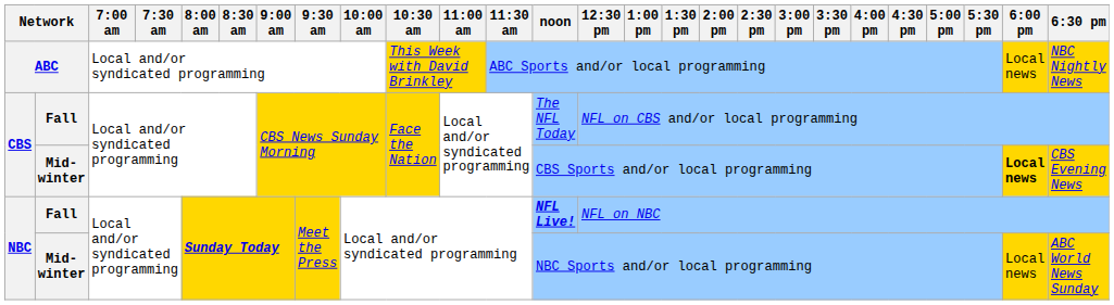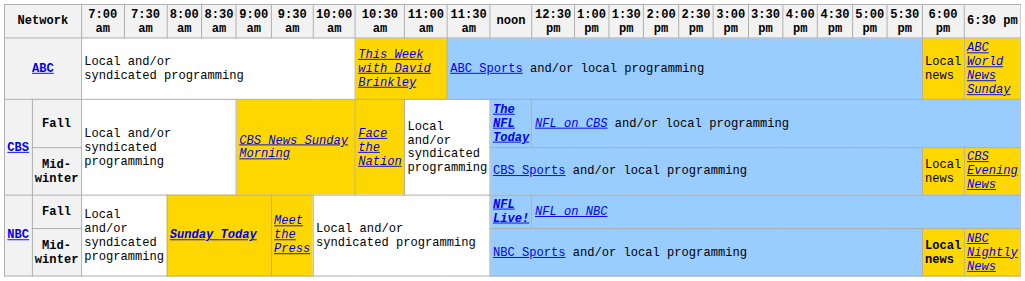ABC | 6:30 pm: NBC Nightly News -> ABC World News Sunday
CBS / Fall | noon: normal -> bold
CBS / Mid-winter | 6:00 pm: bold -> normal
NBC / Mid-winter | 6:00 pm: normal -> bold
NBC / Mid-winter | 6:30 pm: ABC World News Sunday -> NBC Nightly News
